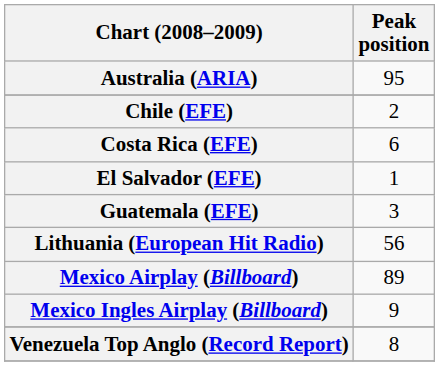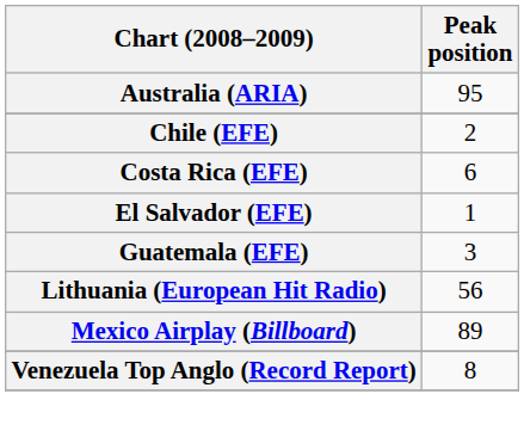- row: Mexico Ingles Airplay (Billboard) | 9
